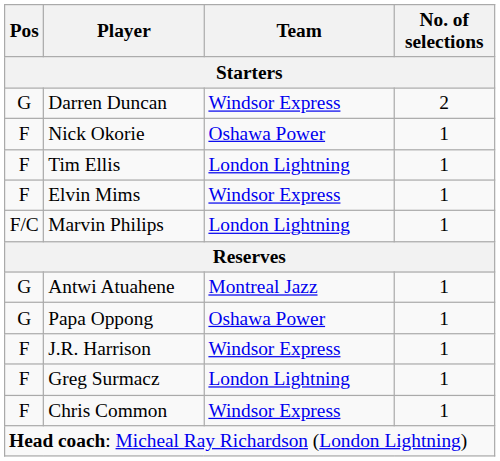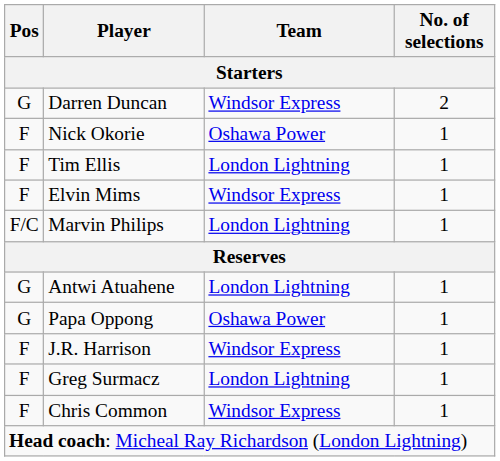Antwi Atuahene | Team: Montreal Jazz -> London Lightning
